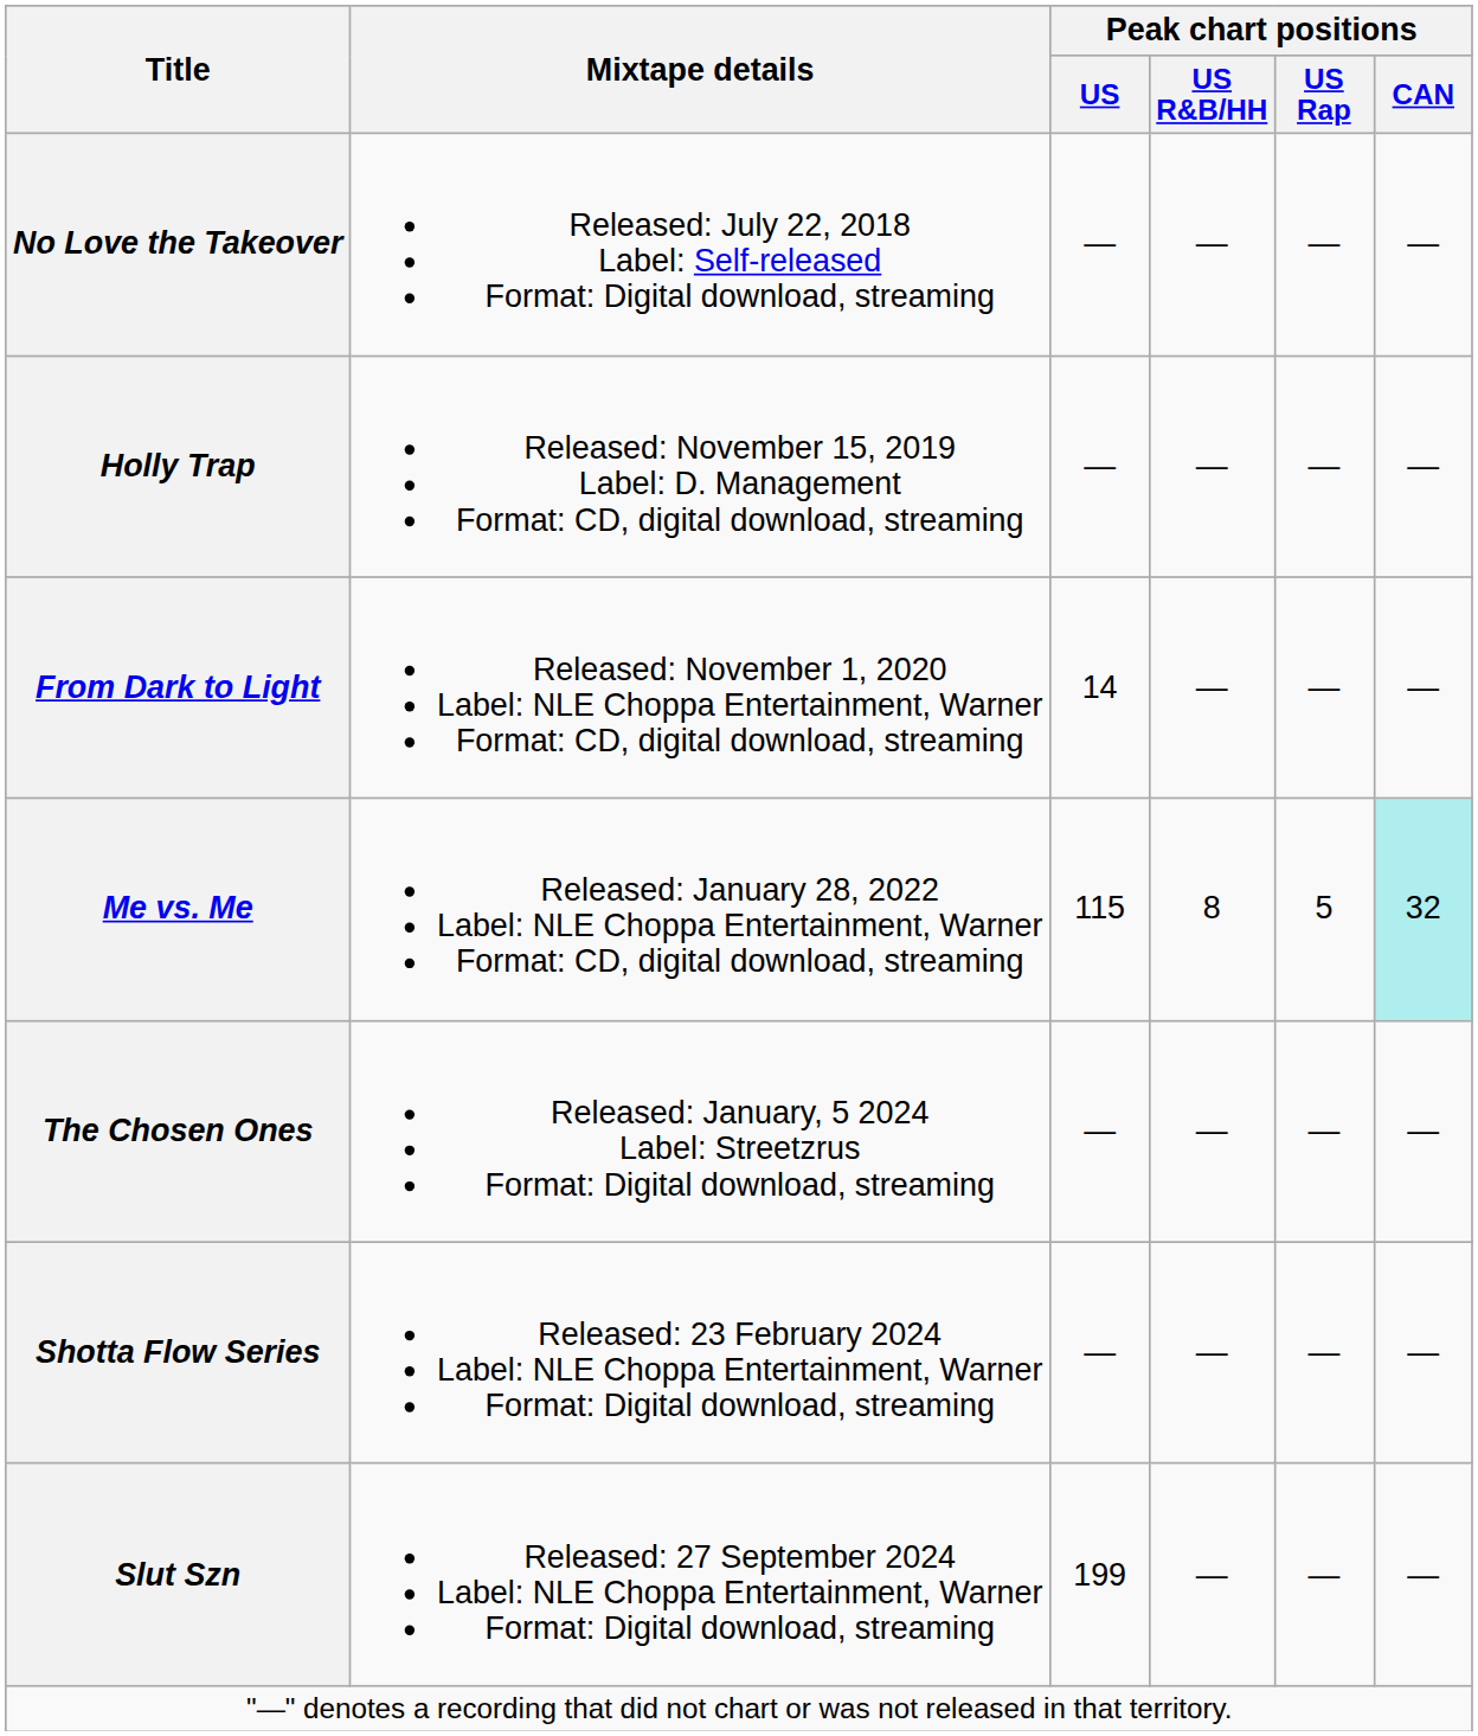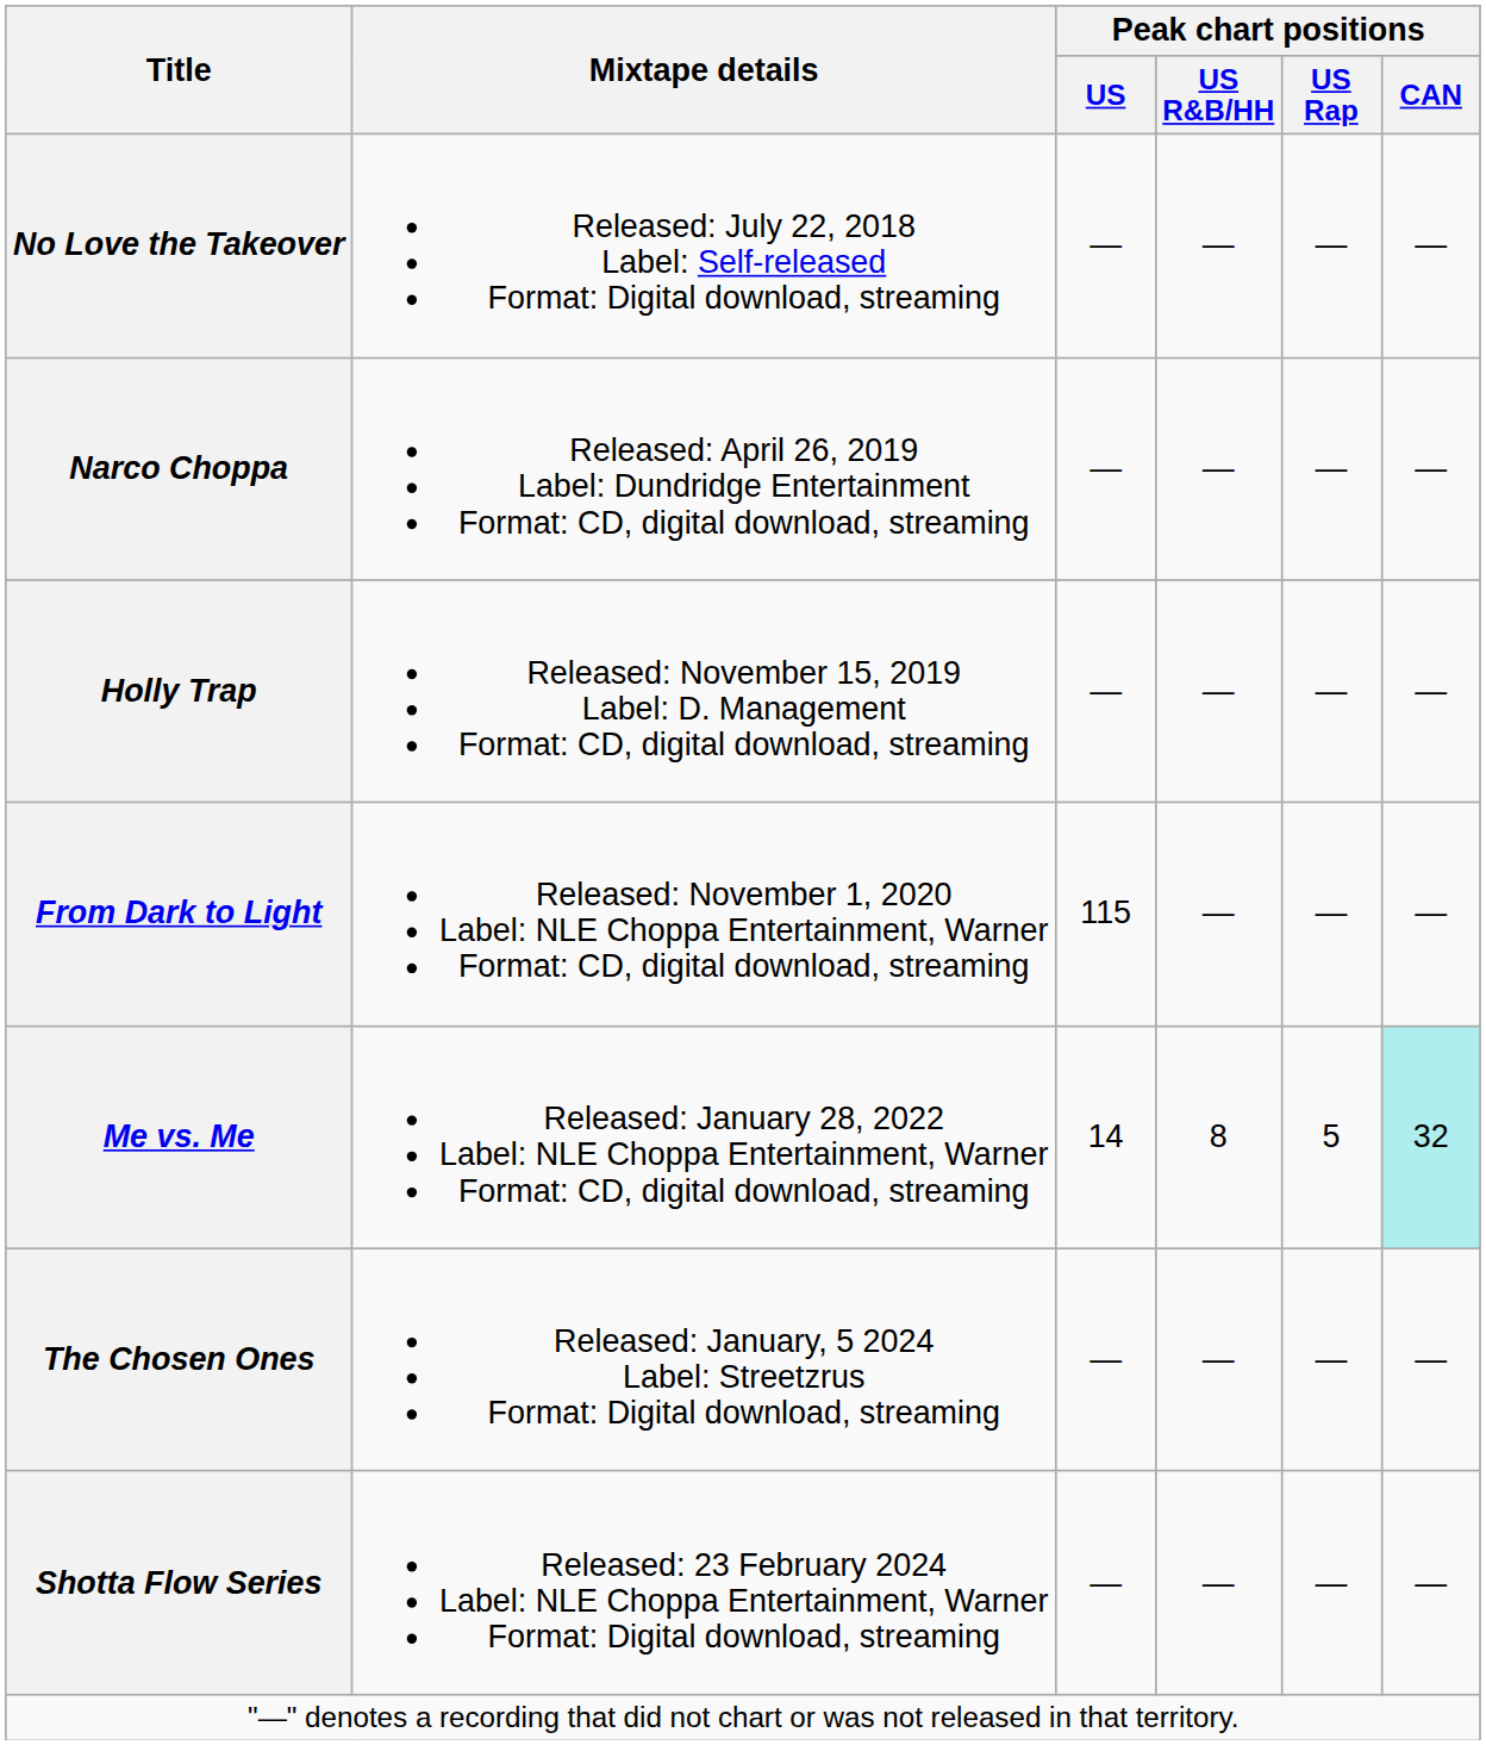+ row: Narco Choppa | Released: April 26, 2019 Label: Dundridge Entertainment Format: CD, digital download, streaming | — | — | — | —
From Dark to Light | Peak chart positions / US: 14 -> 115
Me vs. Me | Peak chart positions / US: 115 -> 14
- row: Slut Szn | Released: 27 September 2024 Label: NLE Choppa Entertainment, Warner Format: Digital download, streaming | 199 | — | — | —
